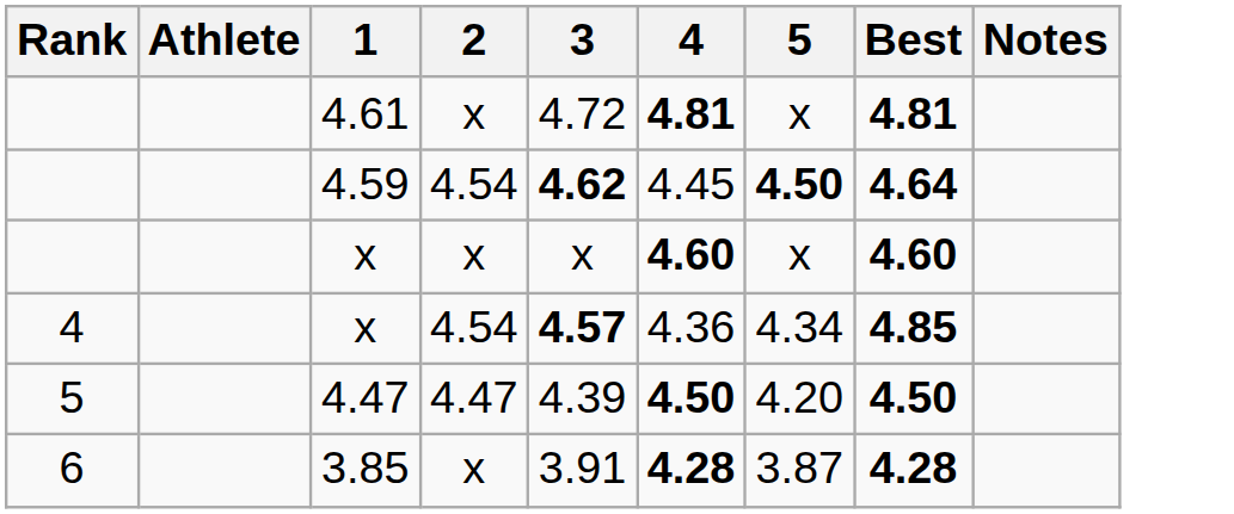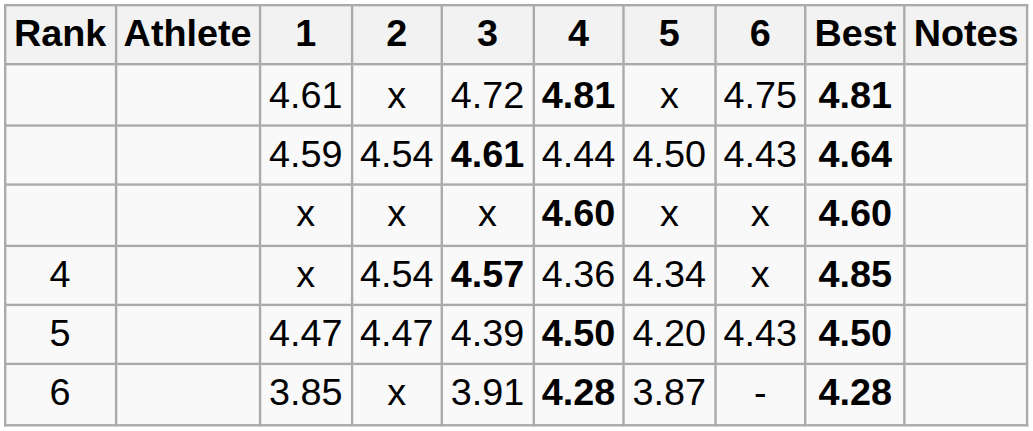+ column: 6 | 4.75 | 4.43 | x | x | 4.43 | -
4.59 | 3: 4.62 -> 4.61
4.59 | 4: 4.45 -> 4.44
4.59 | 5: bold -> normal
